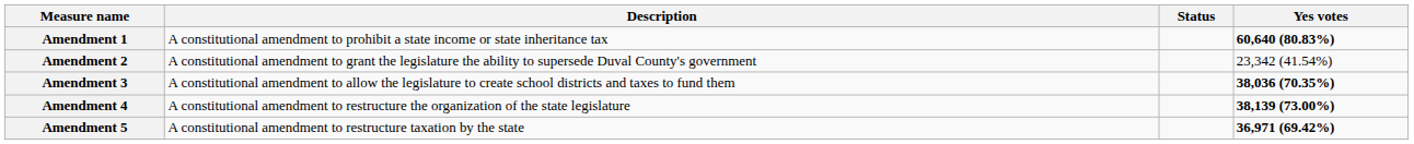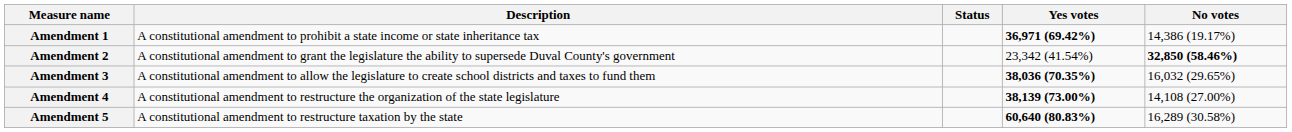+ column: No votes | 14,386 (19.17%) | 32,850 (58.46%) | 16,032 (29.65%) | 14,108 (27.00%) | 16,289 (30.58%)
Amendment 1 | Yes votes: 60,640 (80.83%) -> 36,971 (69.42%)
Amendment 5 | Yes votes: 36,971 (69.42%) -> 60,640 (80.83%)
